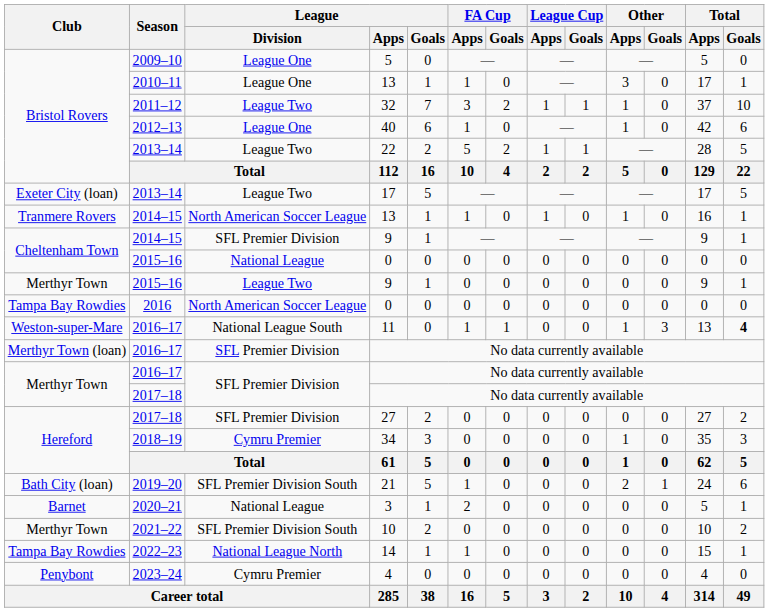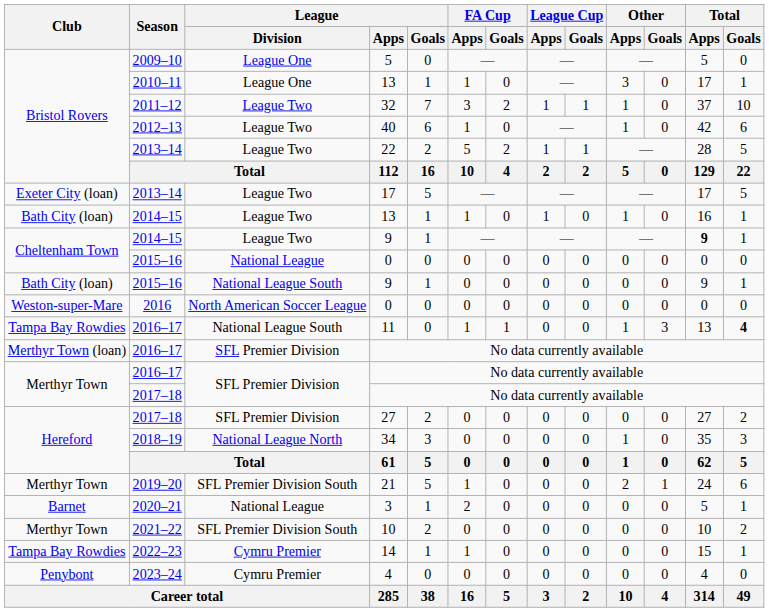40 | League / Division: League One -> League Two
2014–15 / 13 | Club: Tranmere Rovers -> Bath City (loan)
2014–15 / 13 | League / Division: North American Soccer League -> League Two
2014–15 / 9 | League / Division: SFL Premier Division -> League Two
2014–15 / 9 | Total / Apps: normal -> bold
2015–16 / 9 | Club: Merthyr Town -> Bath City (loan)
2015–16 / 9 | League / Division: League Two -> National League South
2016 / 0 | Club: Tampa Bay Rowdies -> Weston-super-Mare
11 | Club: Weston-super-Mare -> Tampa Bay Rowdies
34 | League / Division: Cymru Premier -> National League North
21 | Club: Bath City (loan) -> Merthyr Town
14 | League / Division: National League North -> Cymru Premier
